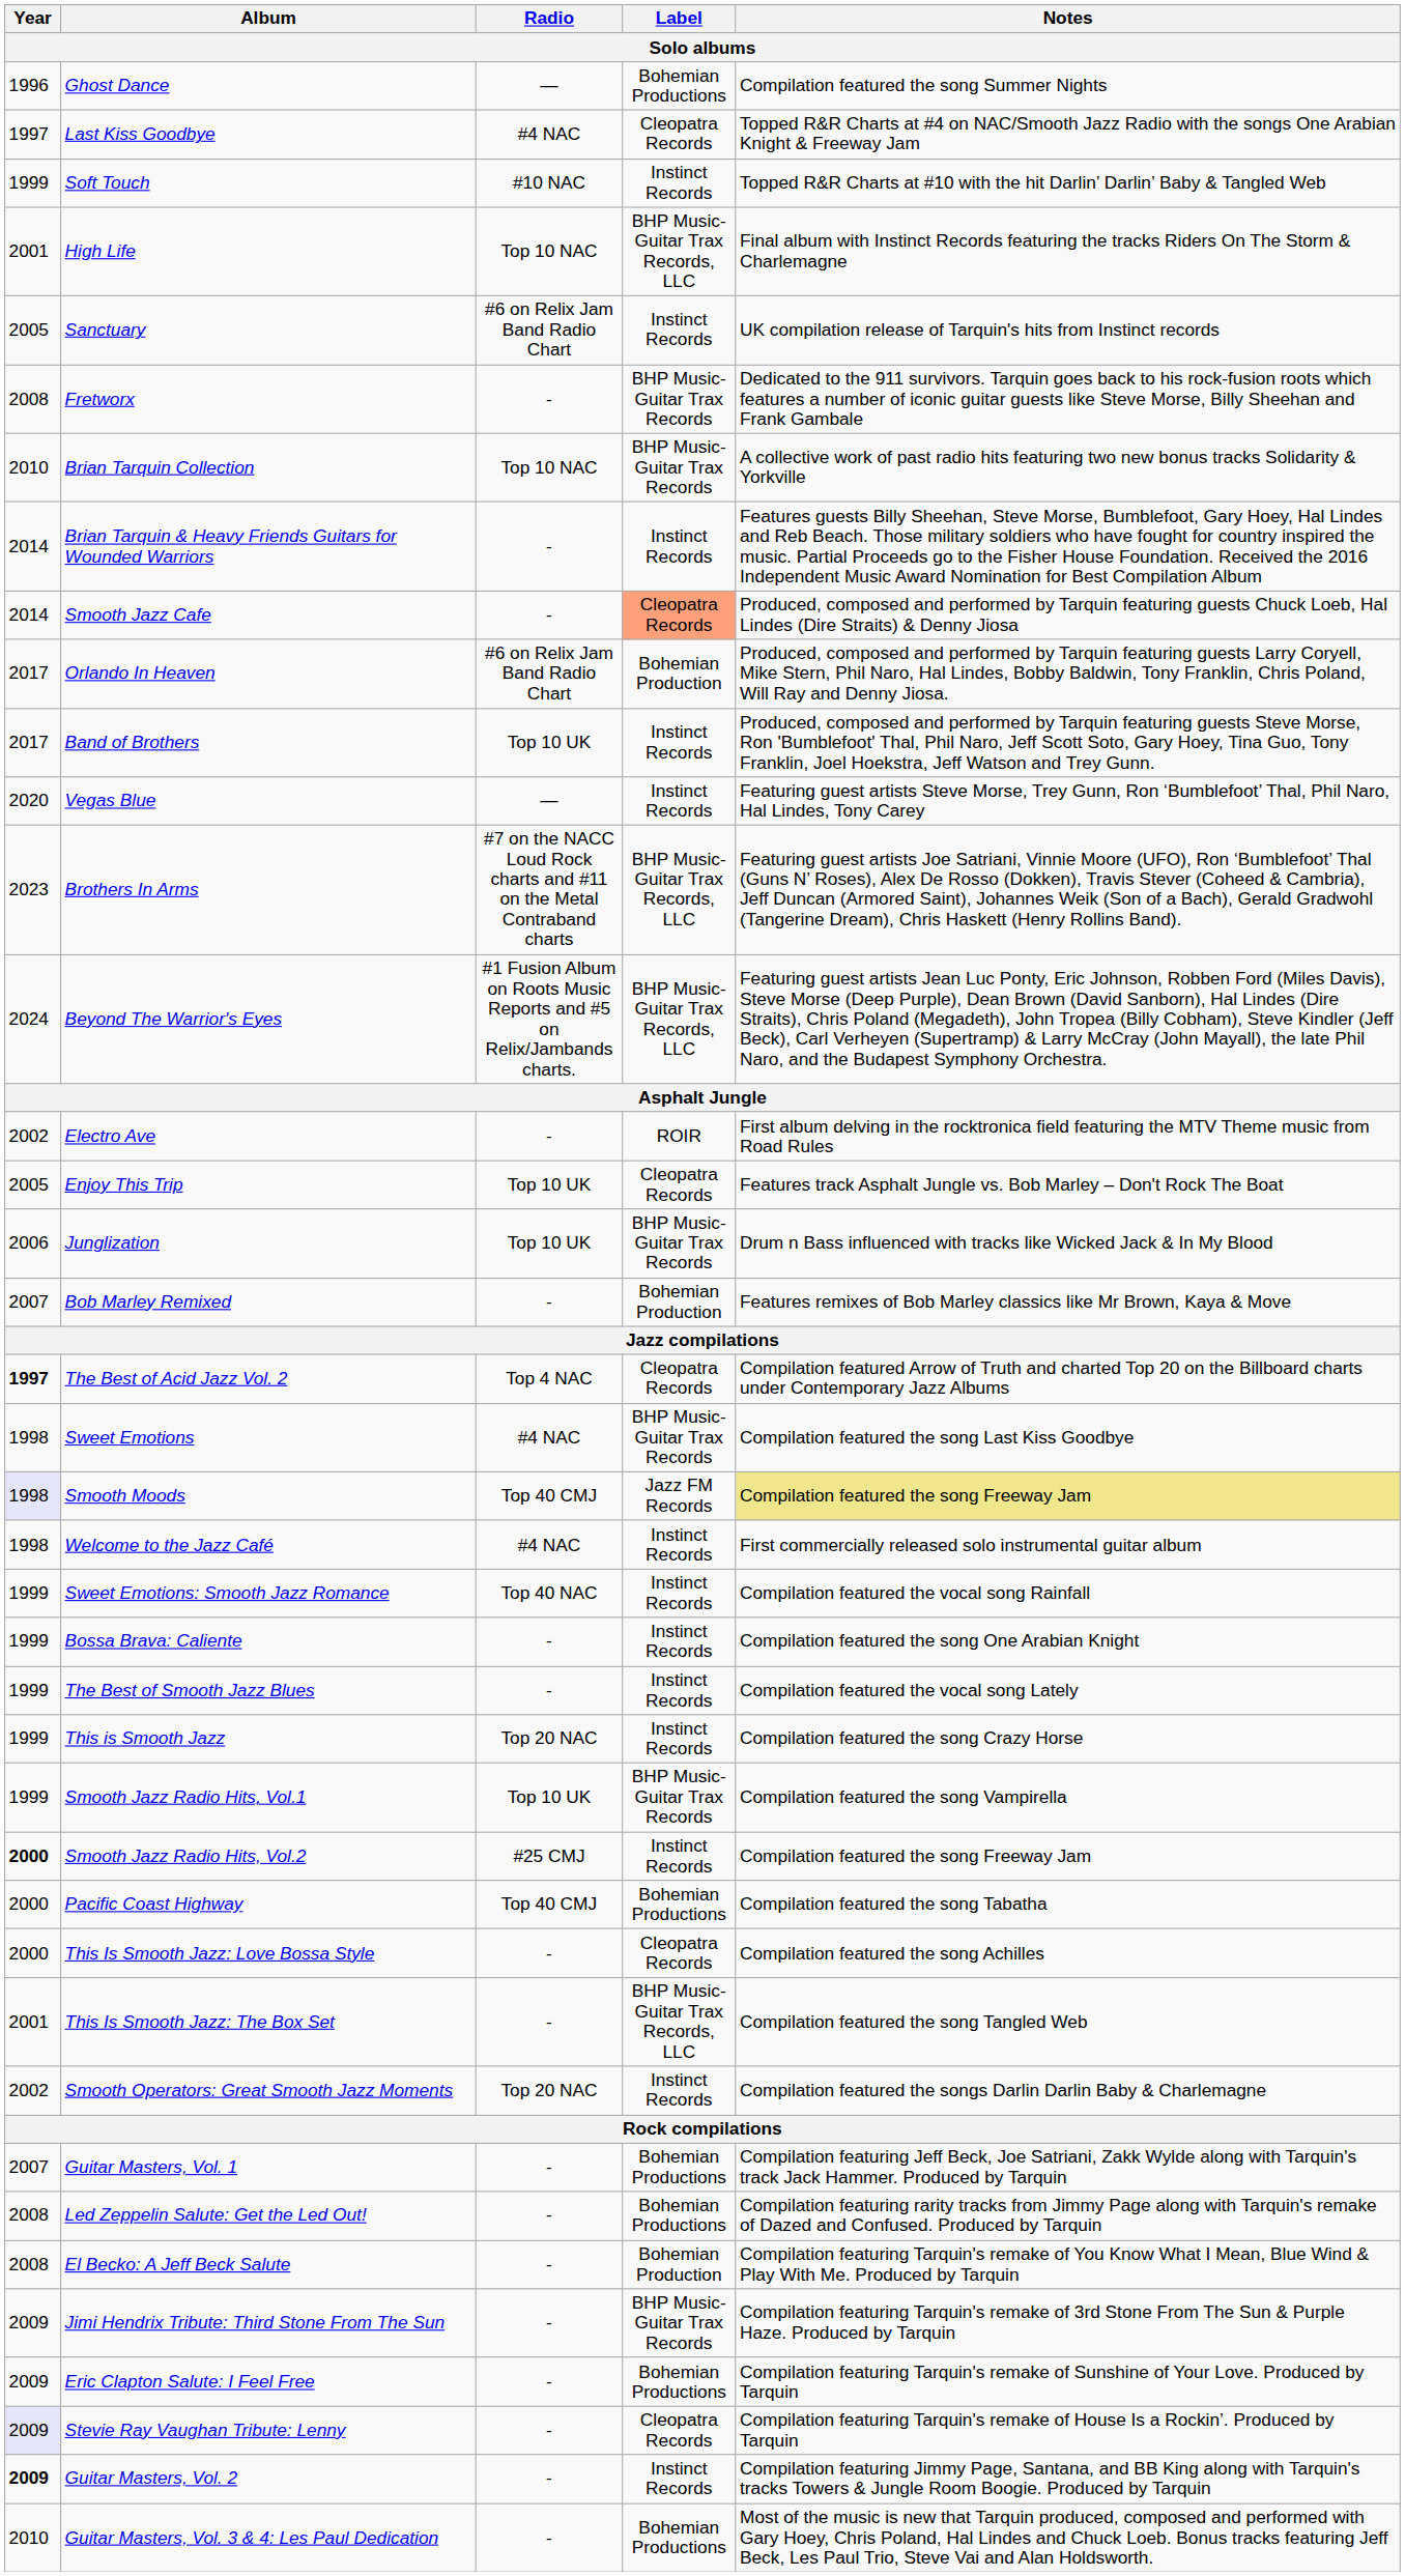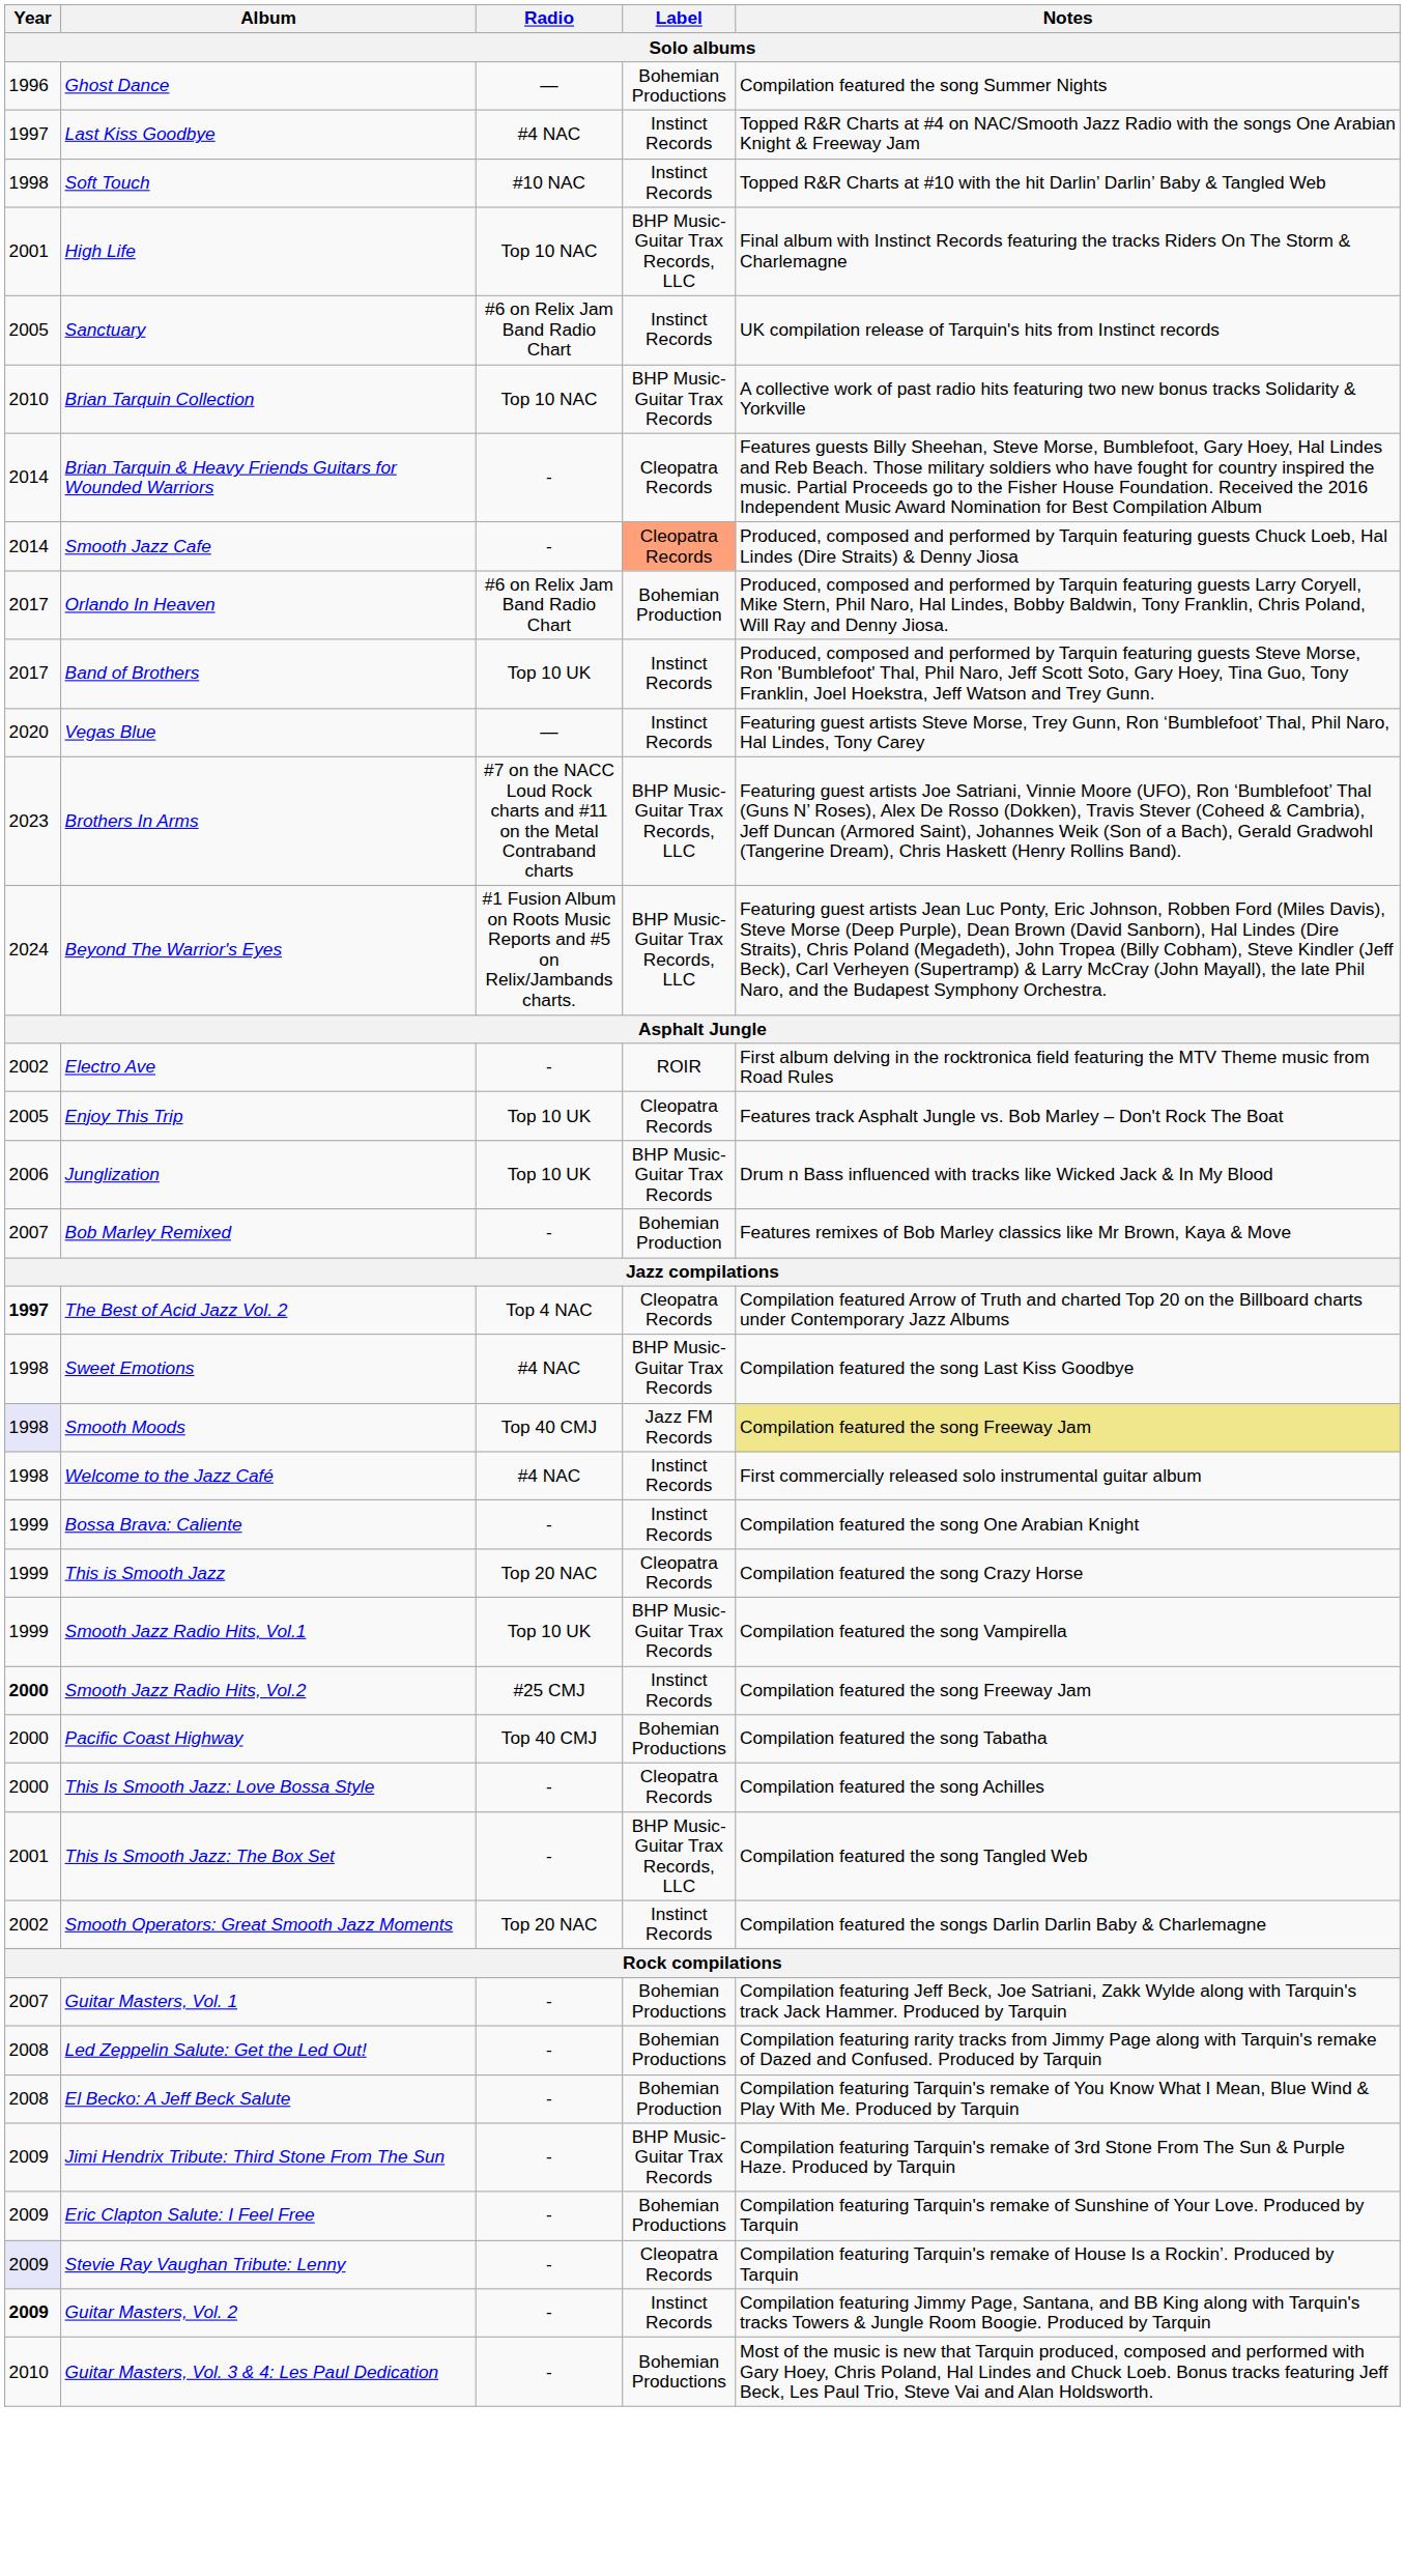Last Kiss Goodbye | Label: Cleopatra Records -> Instinct Records
Soft Touch | Year: 1999 -> 1998
- row: 2008 | Fretworx | - | BHP Music-Guitar Trax Records | Dedicated to the 911 survivors. Tarquin goes back to his rock-fusion roots which features a number of iconic guitar guests like Steve Morse, Billy Sheehan and Frank Gambale
Brian Tarquin & Heavy Friends Guitars for Wounded Warriors | Label: Instinct Records -> Cleopatra Records
- row: 1999 | Sweet Emotions: Smooth Jazz Romance | Top 40 NAC | Instinct Records | Compilation featured the vocal song Rainfall
- row: 1999 | The Best of Smooth Jazz Blues | - | Instinct Records | Compilation featured the vocal song Lately
This is Smooth Jazz | Label: Instinct Records -> Cleopatra Records
